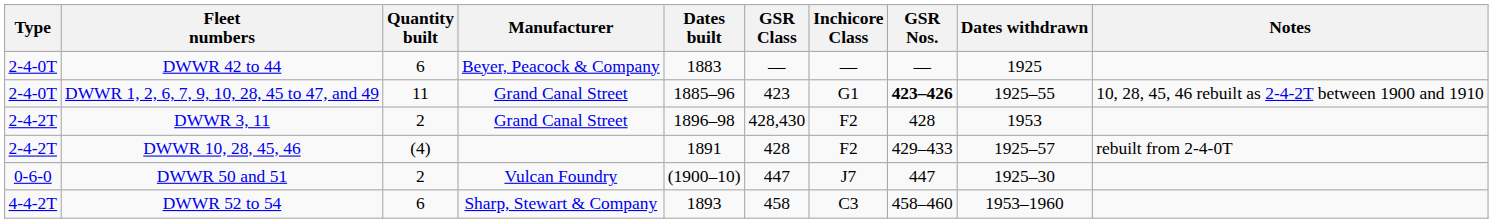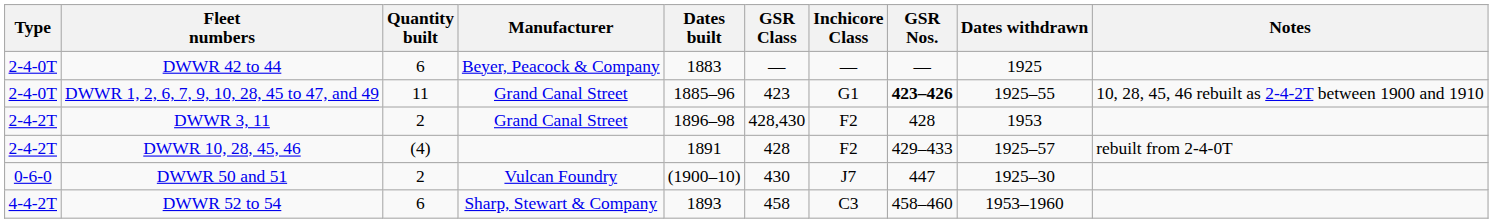DWWR 50 and 51 | GSR Class: 447 -> 430
